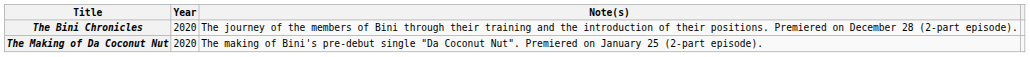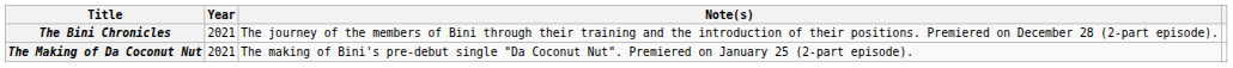The Bini Chronicles | Year: 2020 -> 2021
The Making of Da Coconut Nut | Year: 2020 -> 2021
